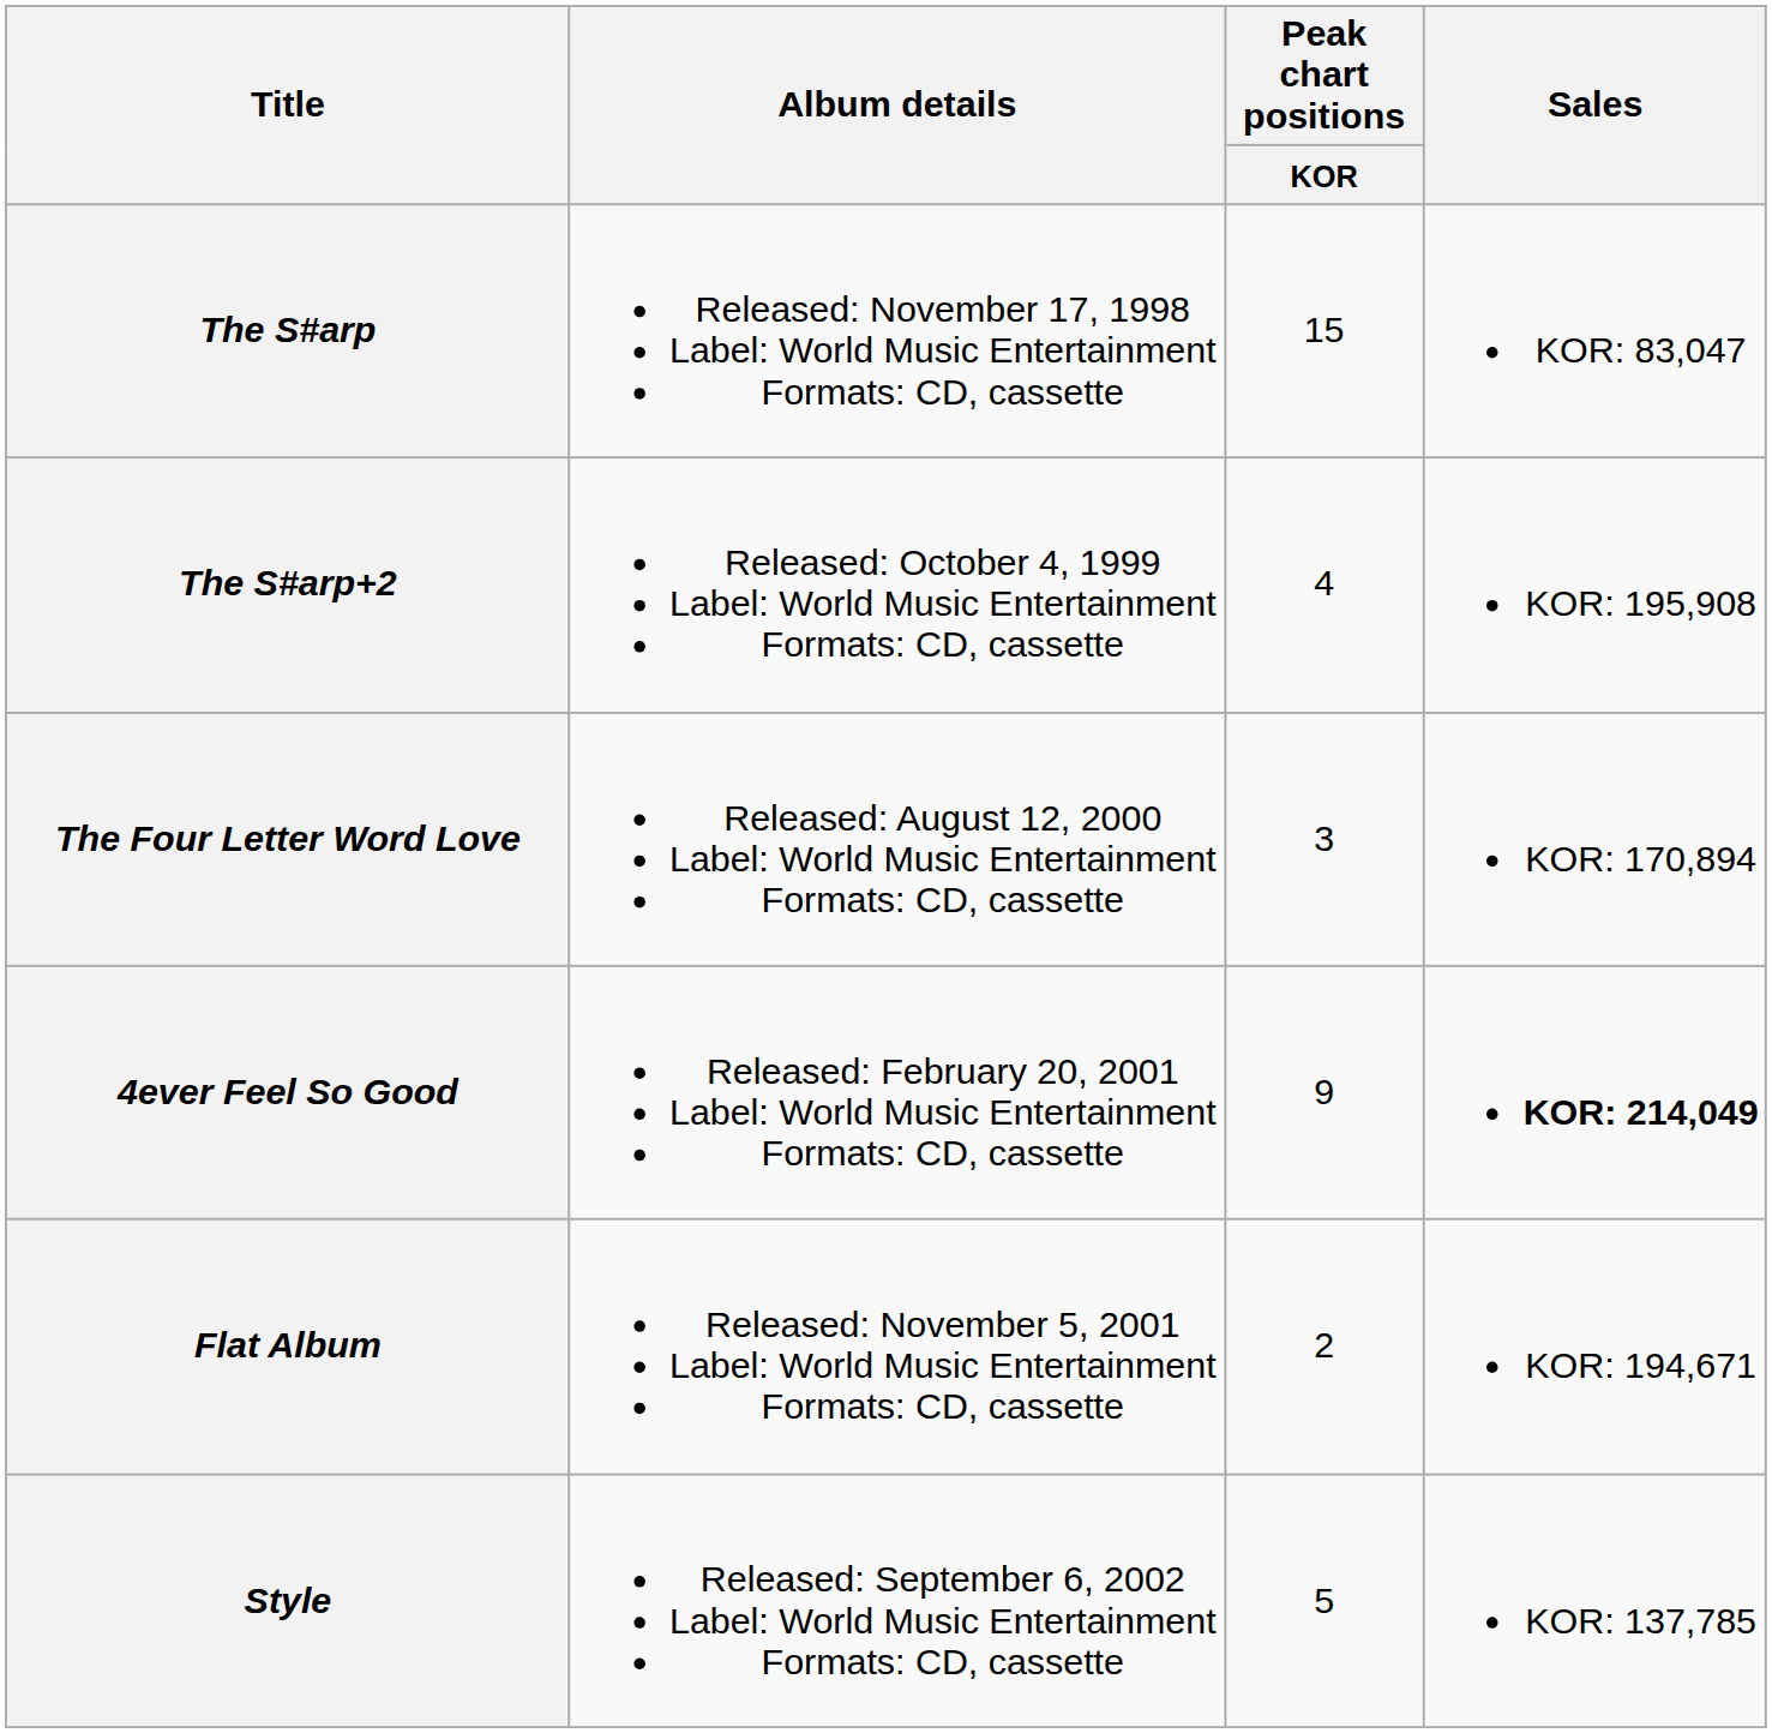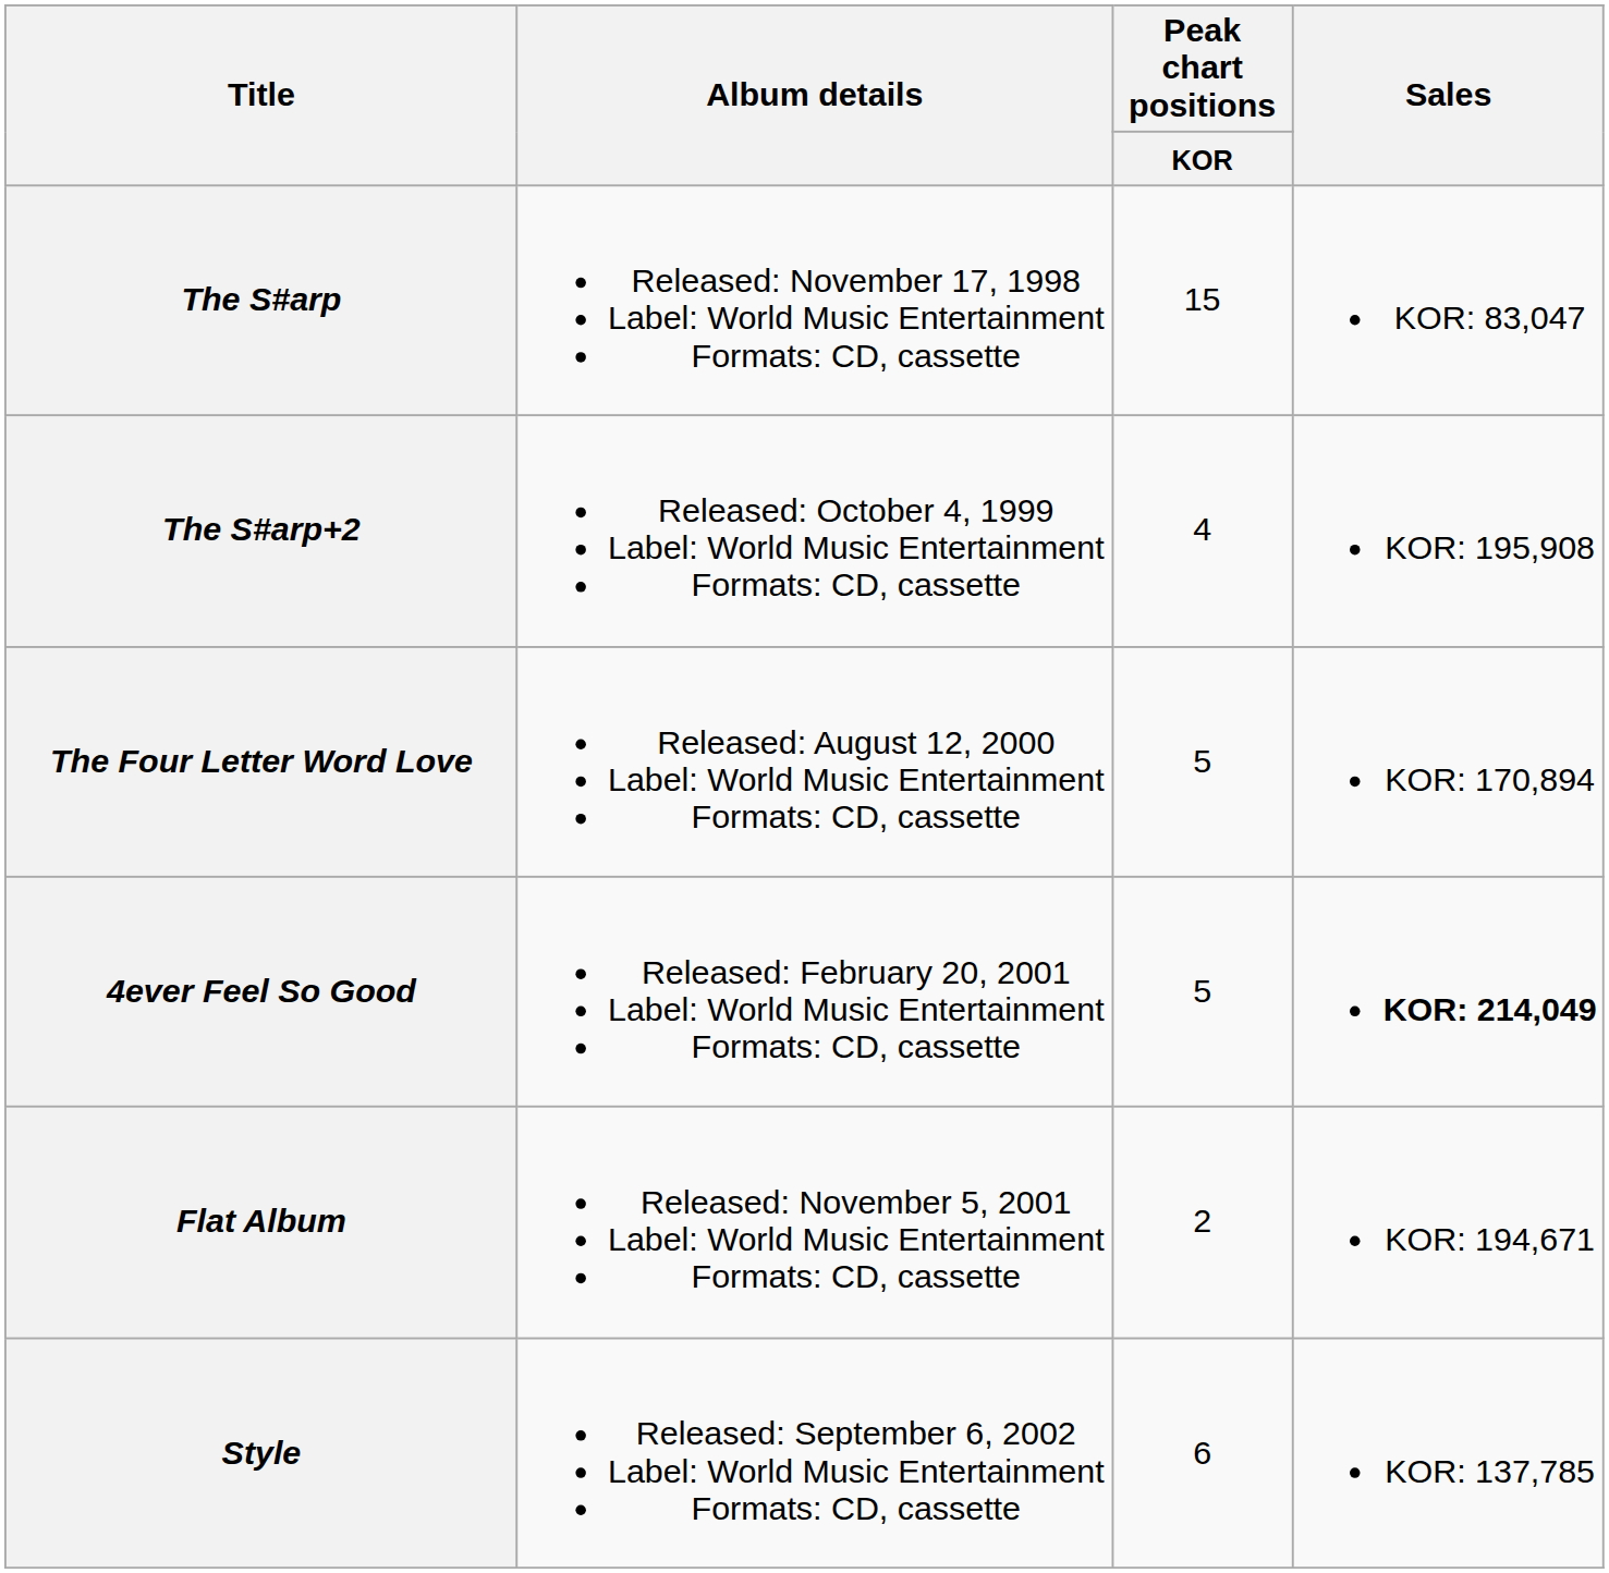The Four Letter Word Love | Peak chart positions / KOR: 3 -> 5
4ever Feel So Good | Peak chart positions / KOR: 9 -> 5
Style | Peak chart positions / KOR: 5 -> 6
